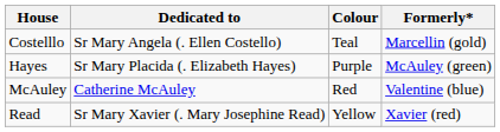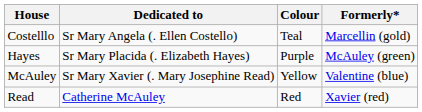McAuley | Dedicated to: Catherine McAuley -> Sr Mary Xavier (. Mary Josephine Read)
McAuley | Colour: Red -> Yellow
Read | Dedicated to: Sr Mary Xavier (. Mary Josephine Read) -> Catherine McAuley
Read | Colour: Yellow -> Red
